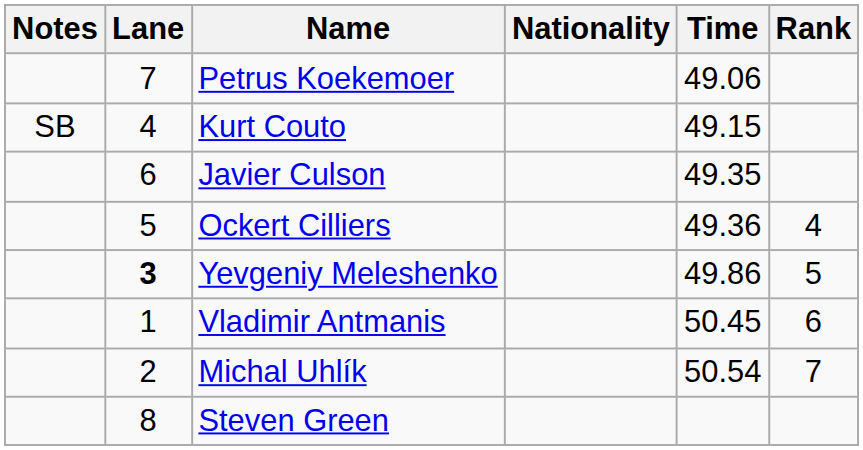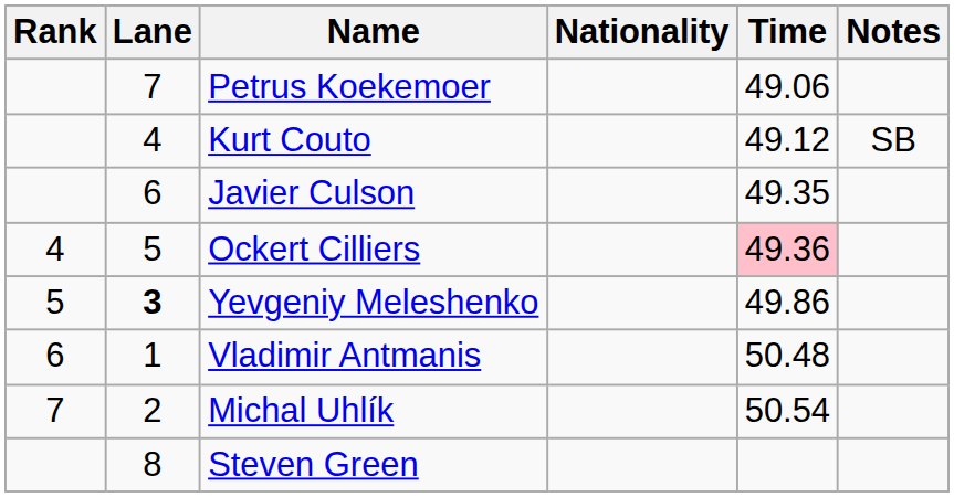columns swapped: Rank <-> Notes
Kurt Couto | Time: 49.15 -> 49.12
Ockert Cilliers | Time: no background -> pink background
Vladimir Antmanis | Time: 50.45 -> 50.48
